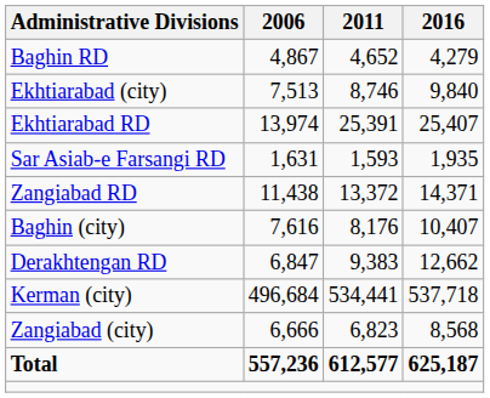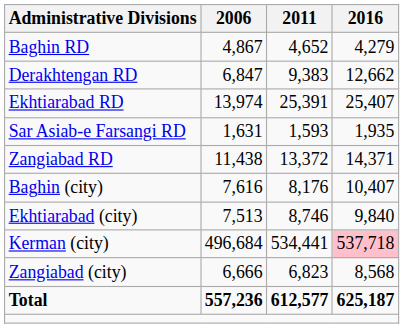rows swapped: Derakhtengan RD <-> Ekhtiarabad (city)
Kerman (city) | 2016: no background -> pink background
